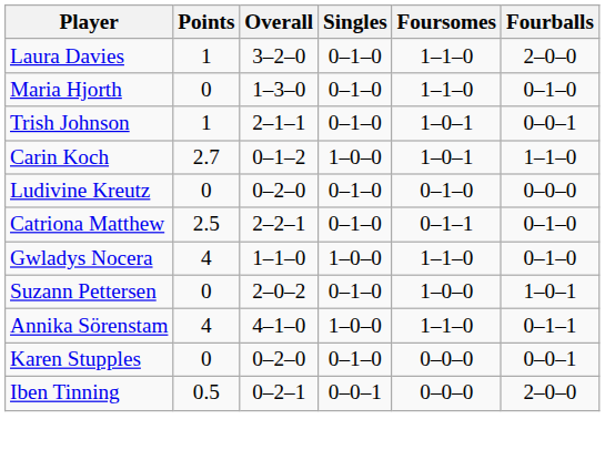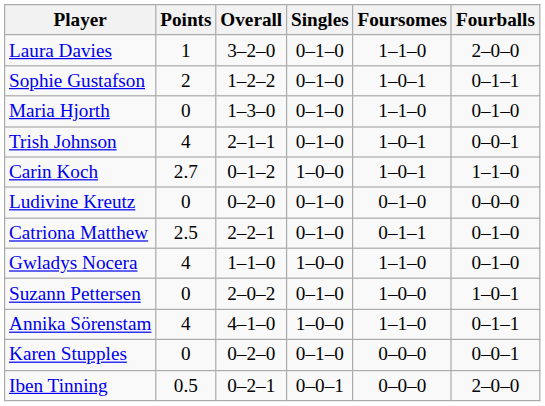+ row: Sophie Gustafson | 2 | 1–2–2 | 0–1–0 | 1–0–1 | 0–1–1
Trish Johnson | Points: 1 -> 4
